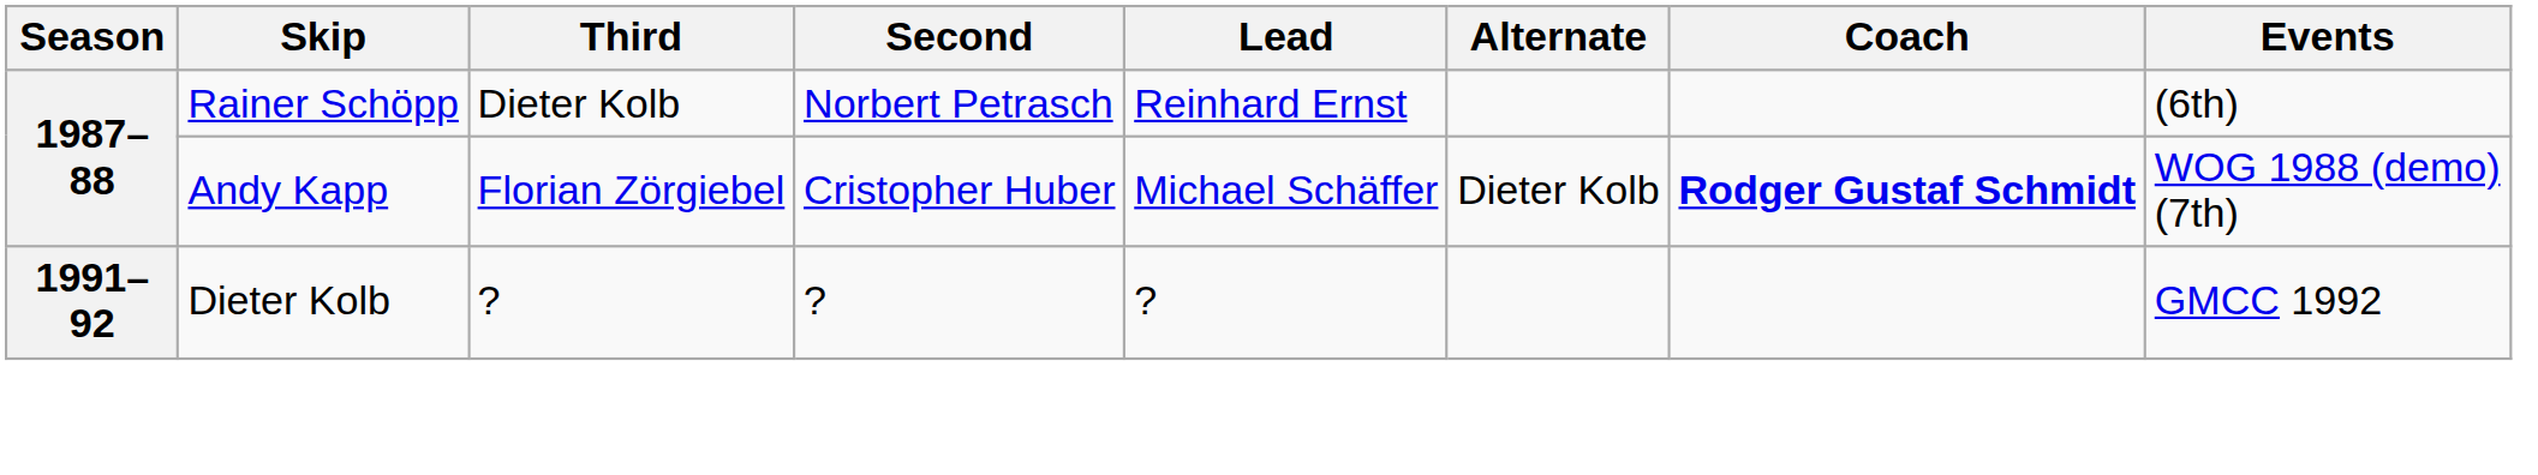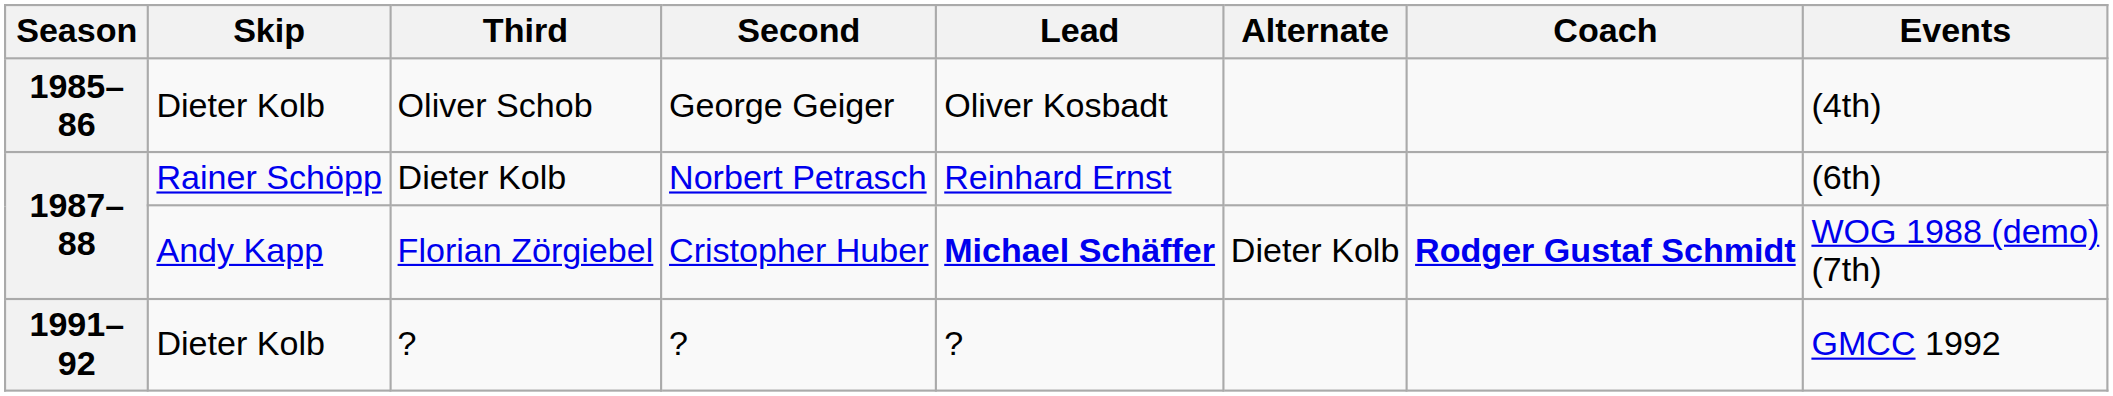+ row: 1985–86 | Dieter Kolb | Oliver Schob | George Geiger | Oliver Kosbadt | (4th)
Florian Zörgiebel | Lead: normal -> bold
